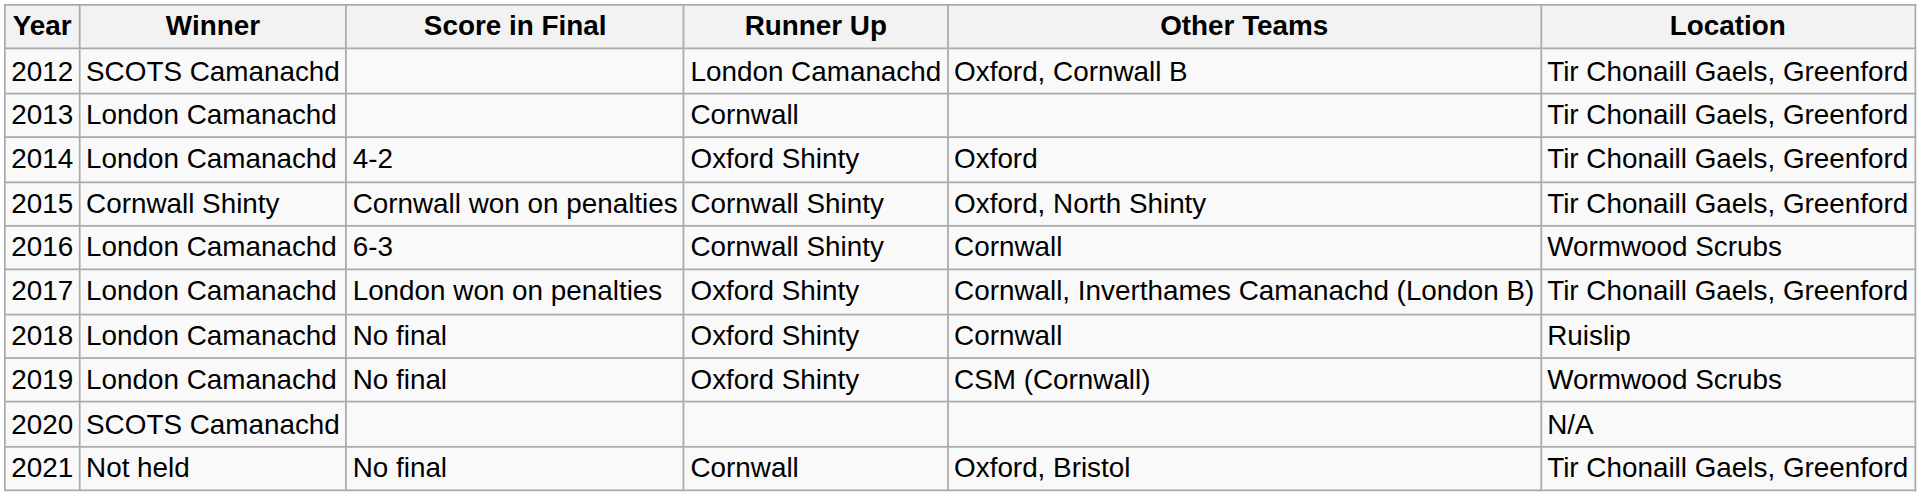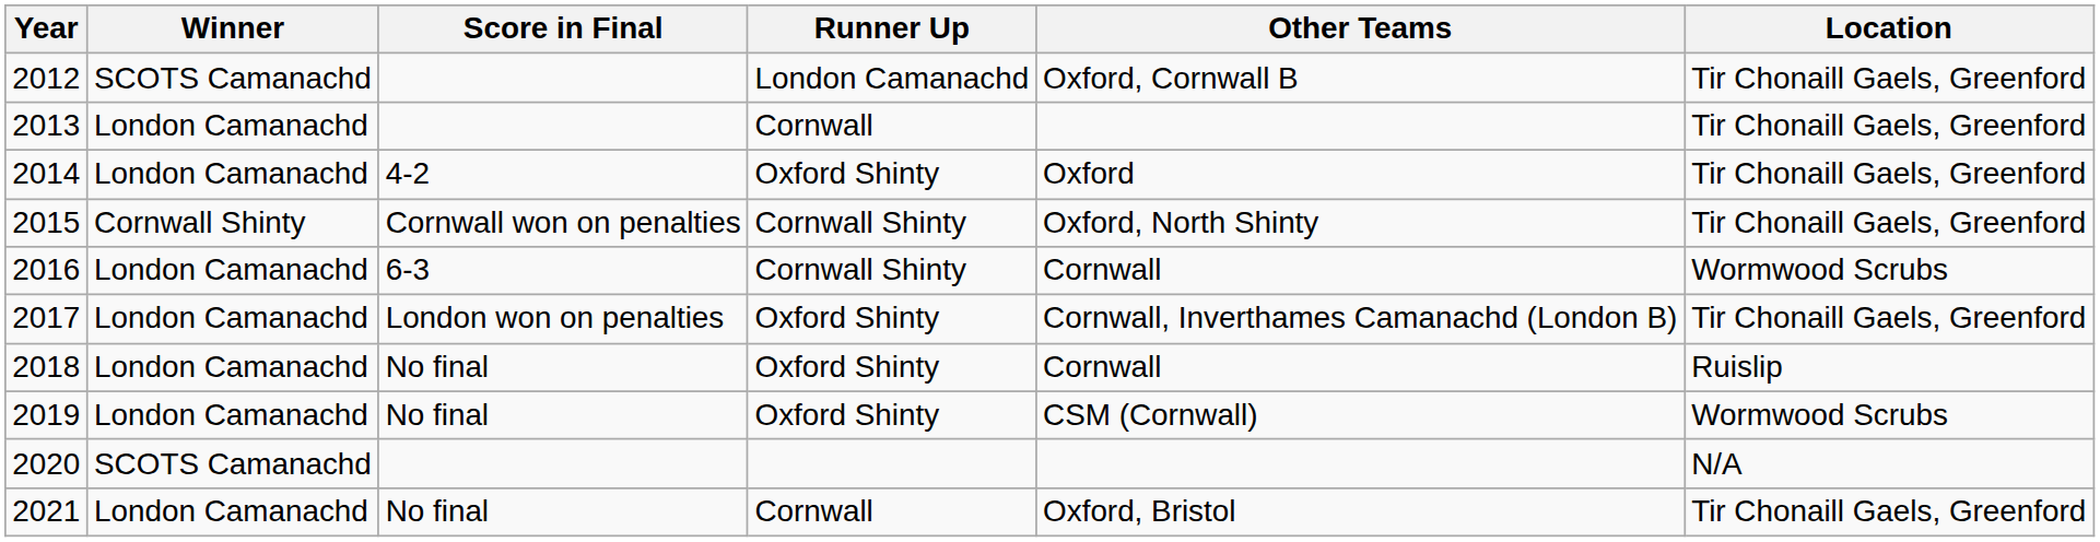2021 | Winner: Not held -> London Camanachd
